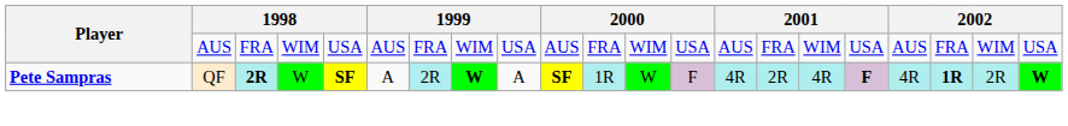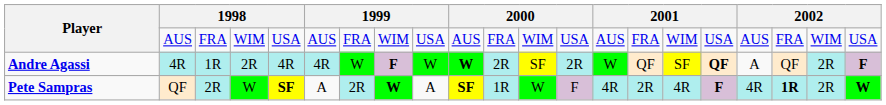+ row: Andre Agassi | 4R | 1R | 2R | 4R | 4R | W | F | W | W | 2R | SF | 2R | W | QF | SF | QF | A | QF | 2R | F
Pete Sampras | column 3: bold -> normal
